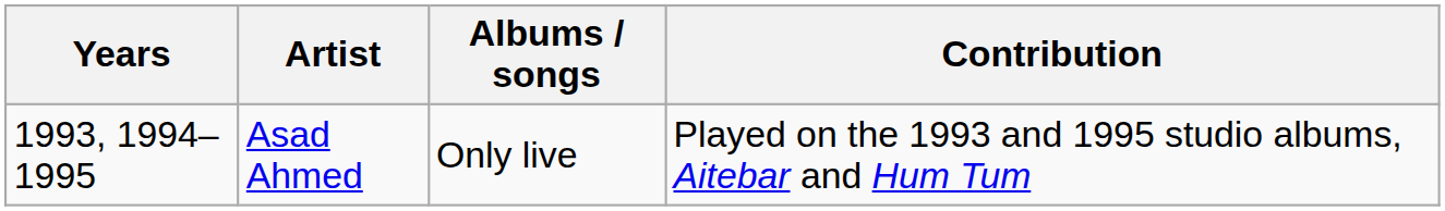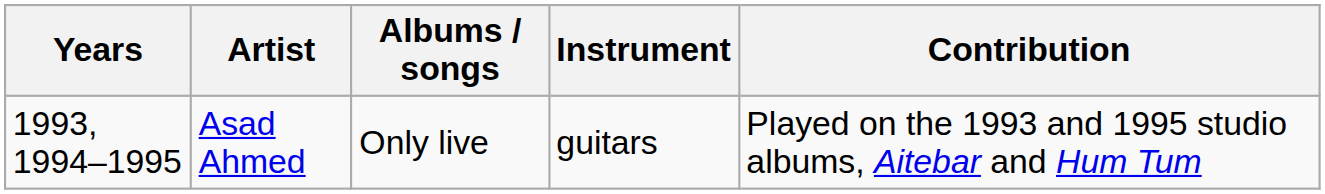+ column: Instrument | guitars
